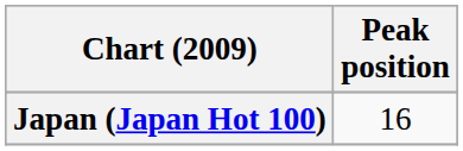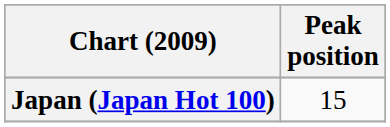Japan (Japan Hot 100) | Peak position: 16 -> 15
